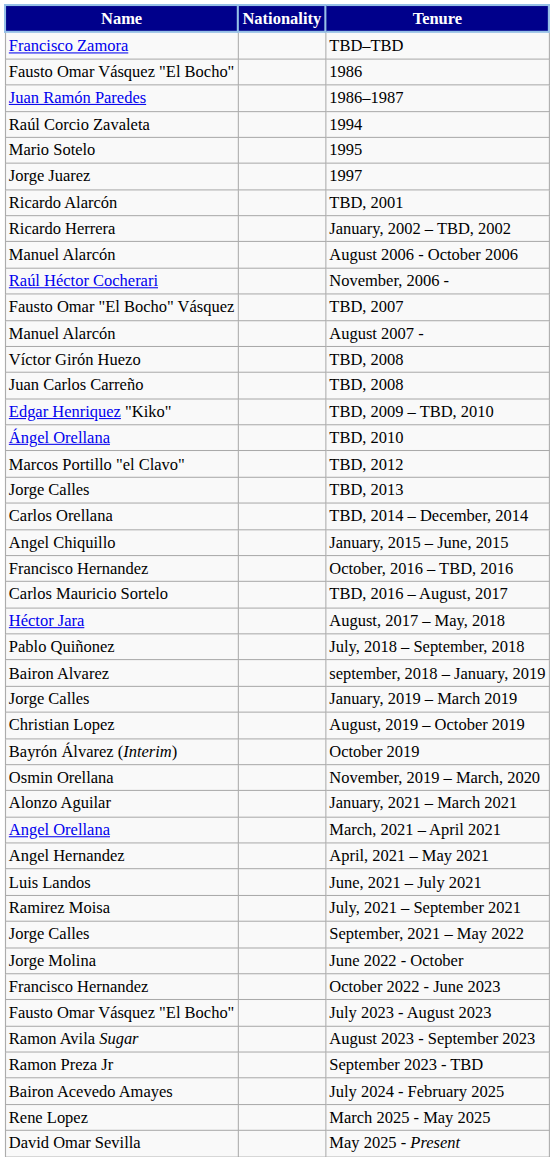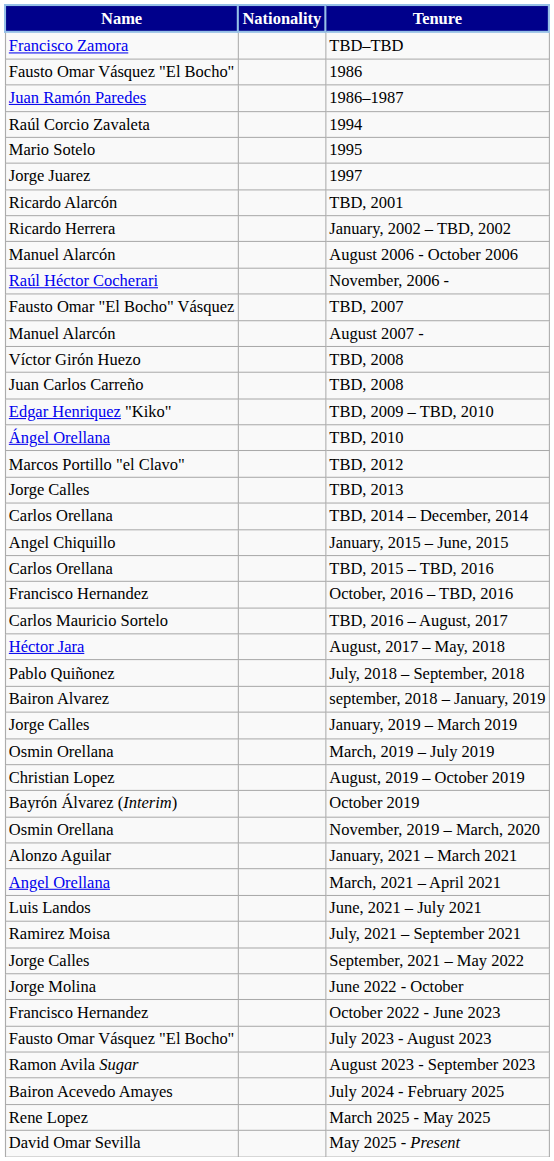+ row: Carlos Orellana | TBD, 2015 – TBD, 2016
+ row: Osmin Orellana | March, 2019 – July 2019
- row: Angel Hernandez | April, 2021 – May 2021
- row: Ramon Preza Jr | September 2023 - TBD
